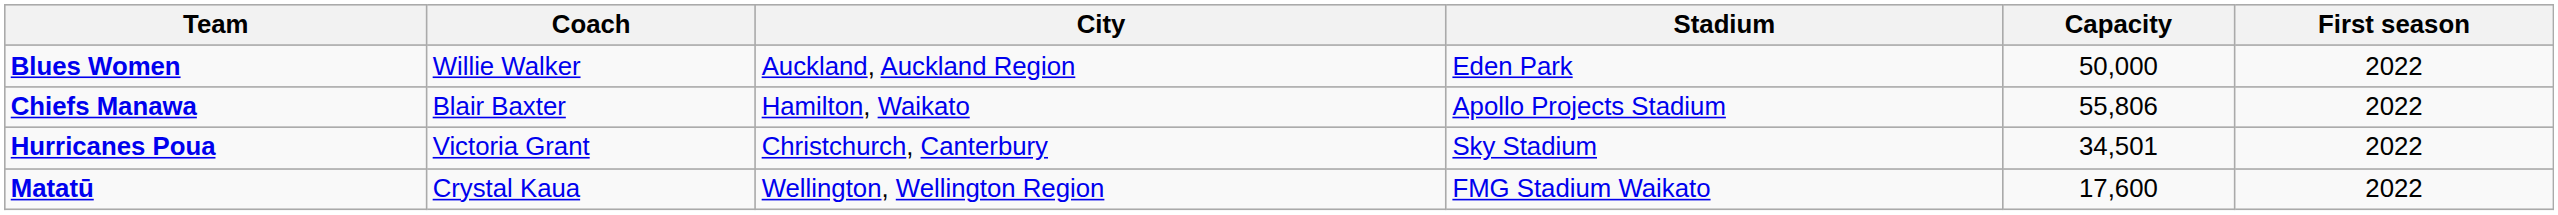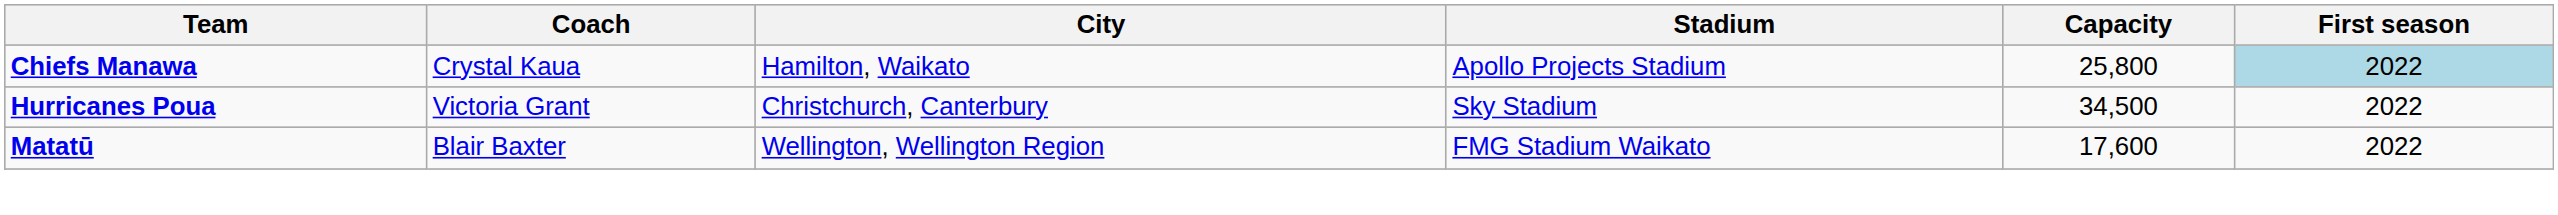- row: Blues Women | Willie Walker | Auckland, Auckland Region | Eden Park | 50,000 | 2022
Chiefs Manawa | Coach: Blair Baxter -> Crystal Kaua
Chiefs Manawa | Capacity: 55,806 -> 25,800
Chiefs Manawa | First season: no background -> lightblue background
Hurricanes Poua | Capacity: 34,501 -> 34,500
Matatū | Coach: Crystal Kaua -> Blair Baxter
